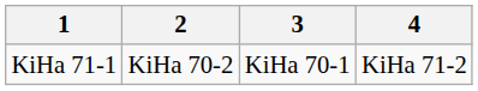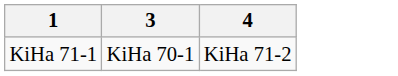- column: 2 | KiHa 70-2
